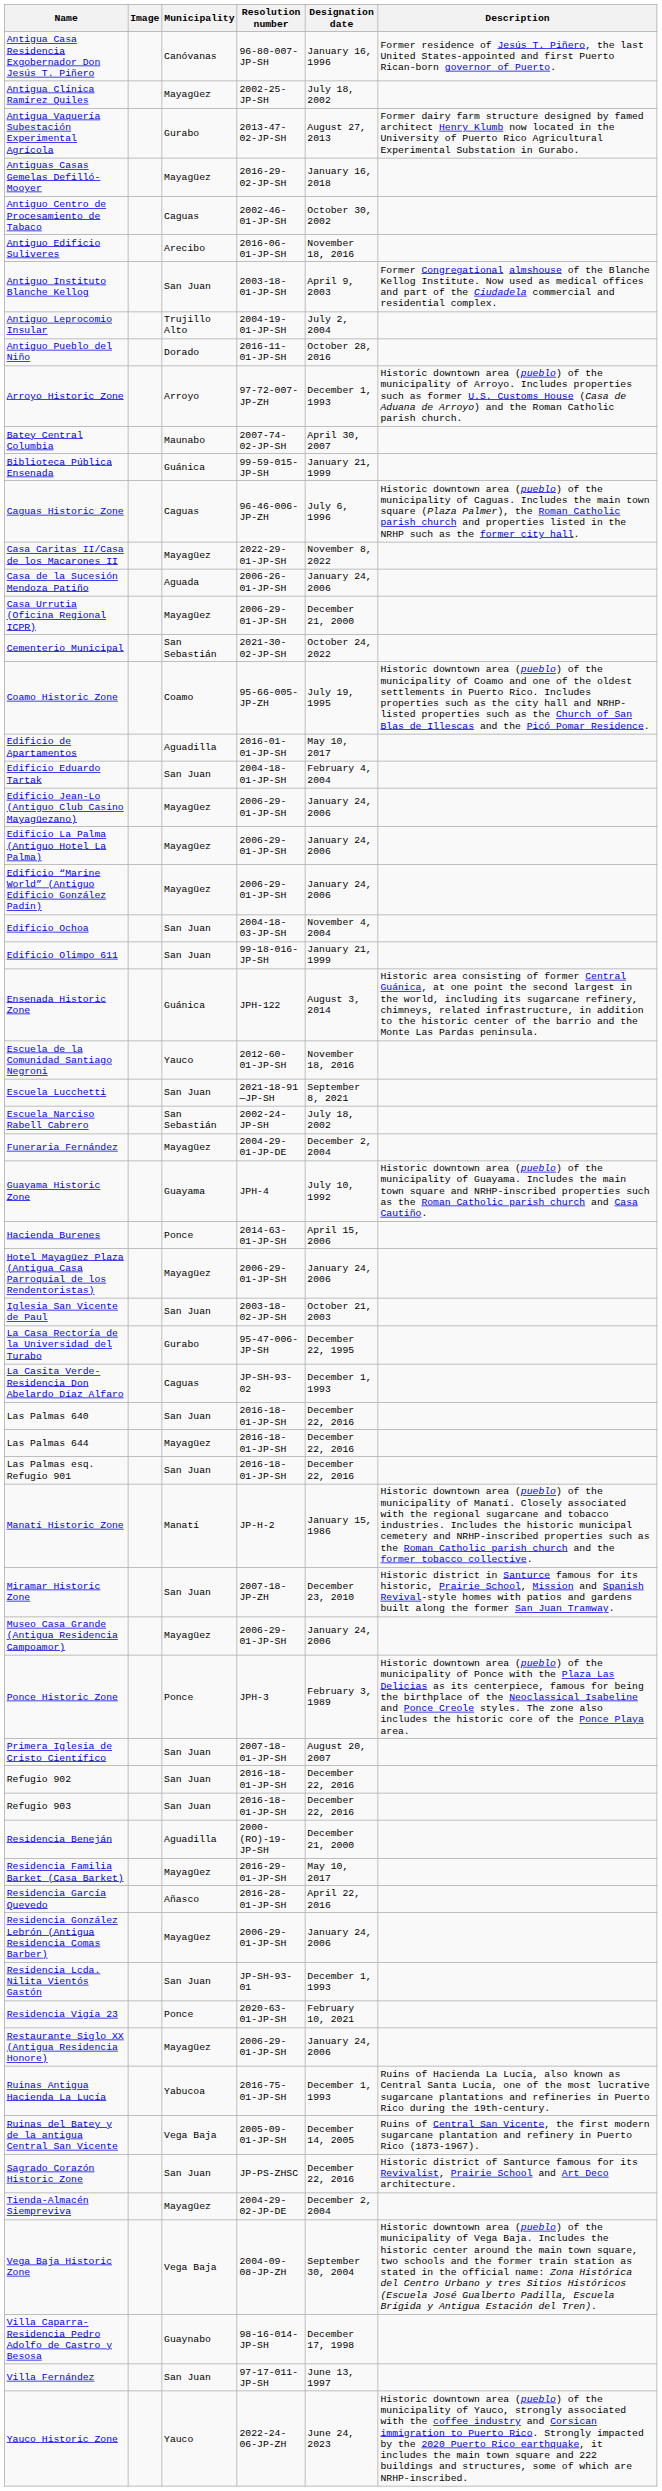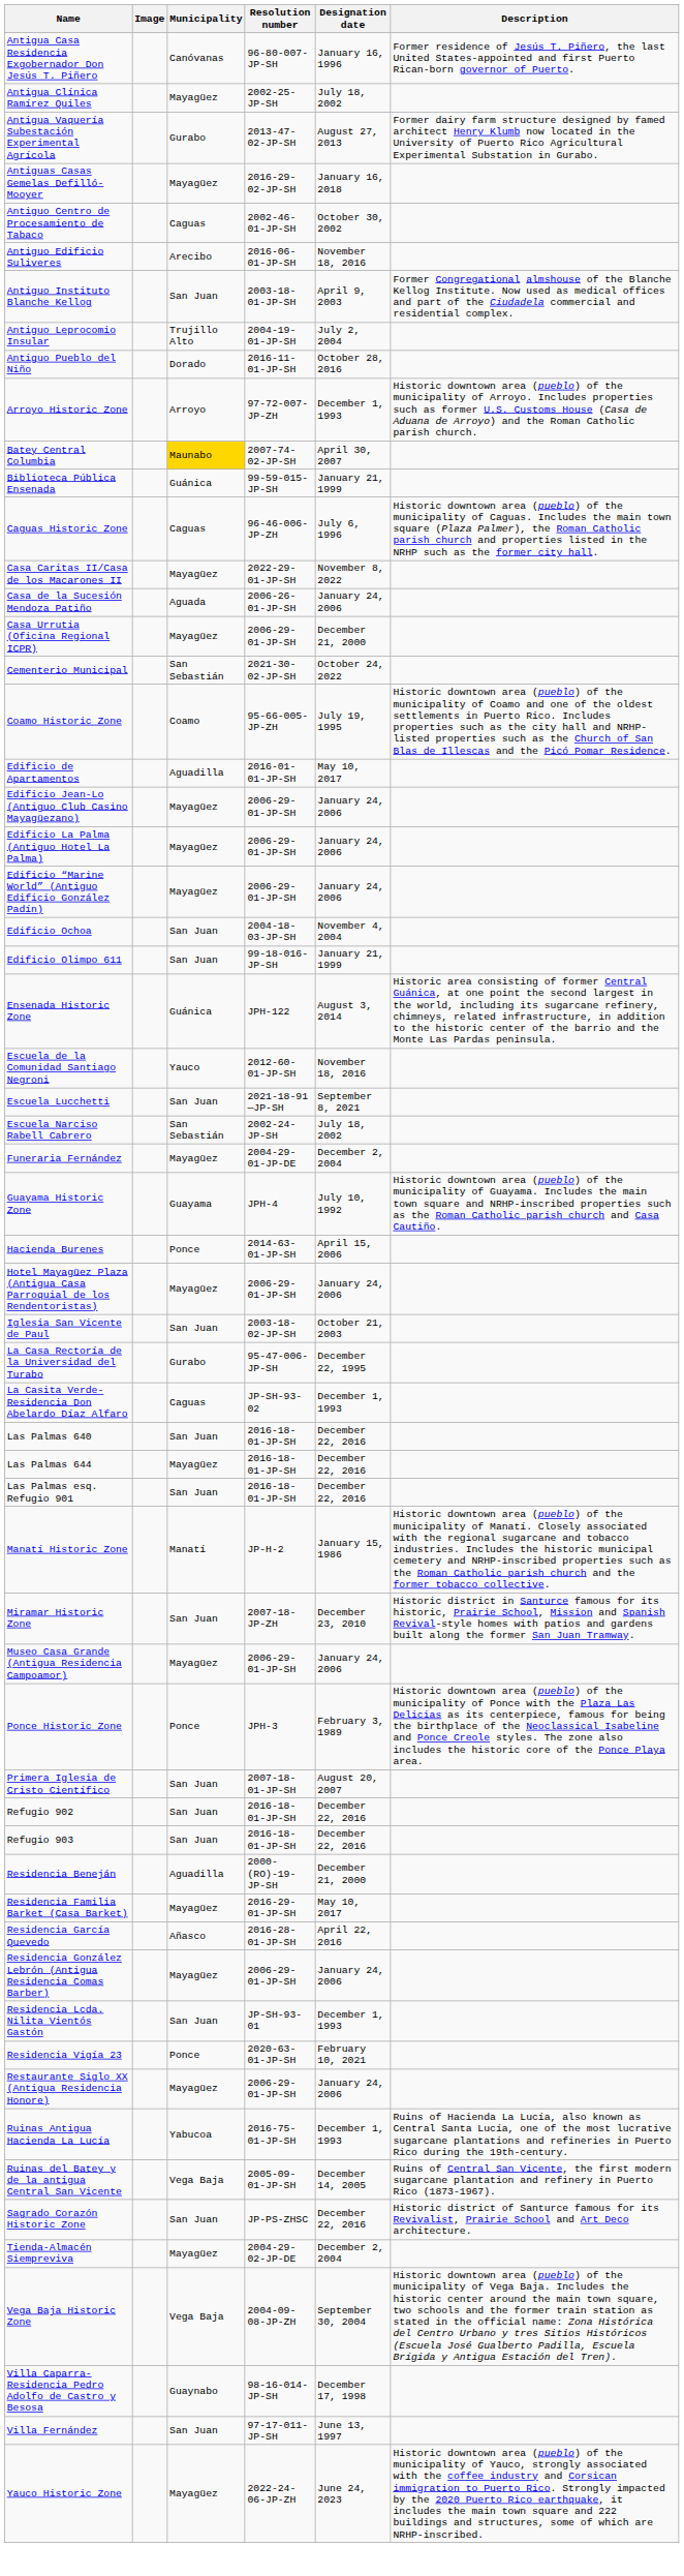Batey Central Columbia | Municipality: no background -> gold background
- row: Edificio Eduardo Tartak | San Juan | 2004-18-01-JP-SH | February 4, 2004
Yauco Historic Zone | Municipality: Yauco -> Mayagüez
